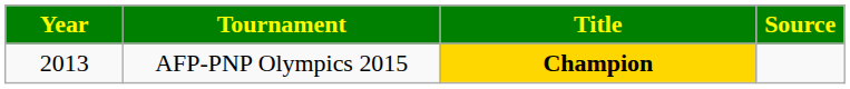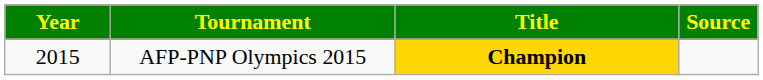AFP-PNP Olympics 2015 | Year: 2013 -> 2015
